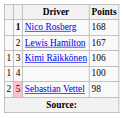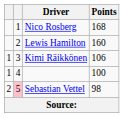Nico Rosberg | column 2: bold -> normal
Lewis Hamilton | Points: 167 -> 160
